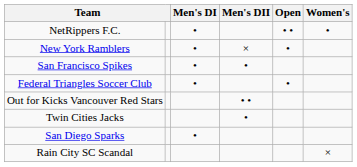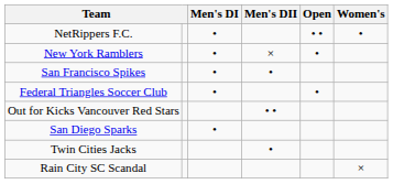rows swapped: San Diego Sparks <-> Twin Cities Jacks
